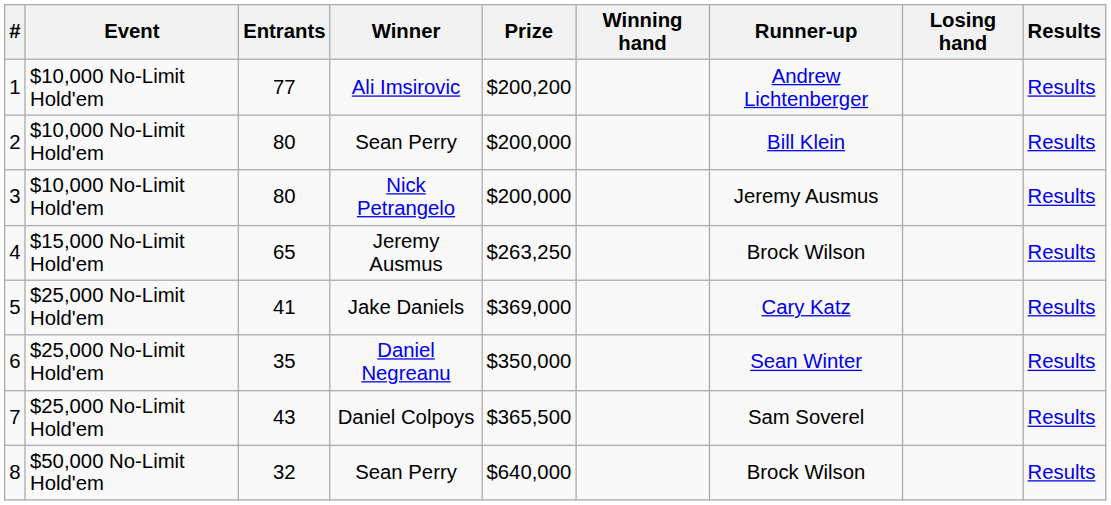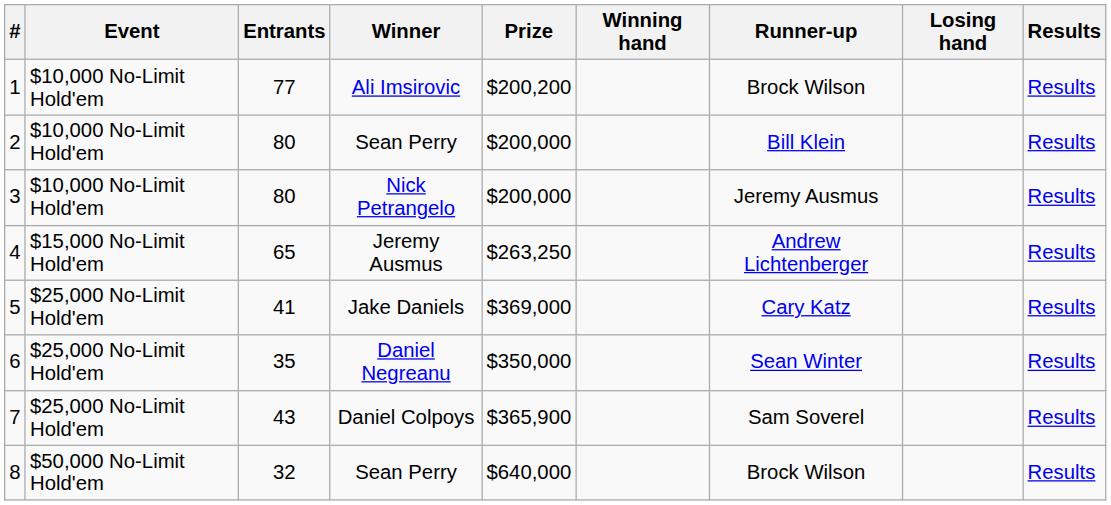1 | Runner-up: Andrew Lichtenberger -> Brock Wilson
4 | Runner-up: Brock Wilson -> Andrew Lichtenberger
7 | Prize: $365,500 -> $365,900
